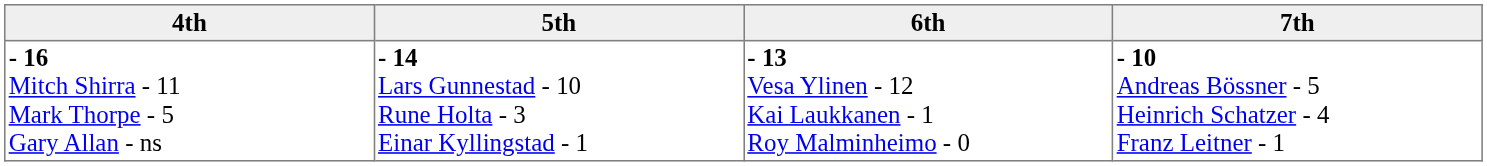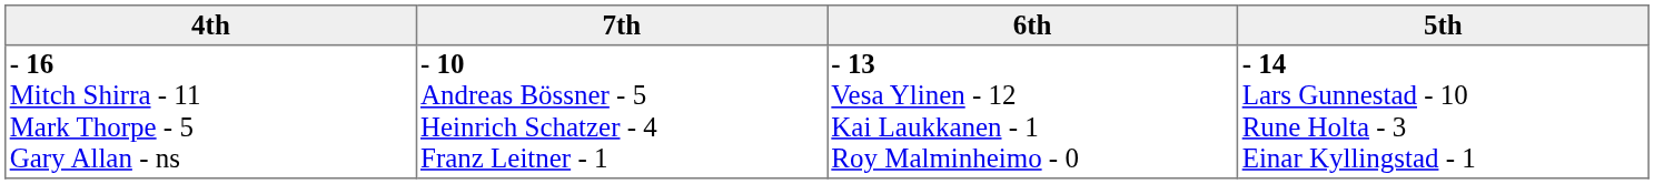columns swapped: 5th <-> 7th
